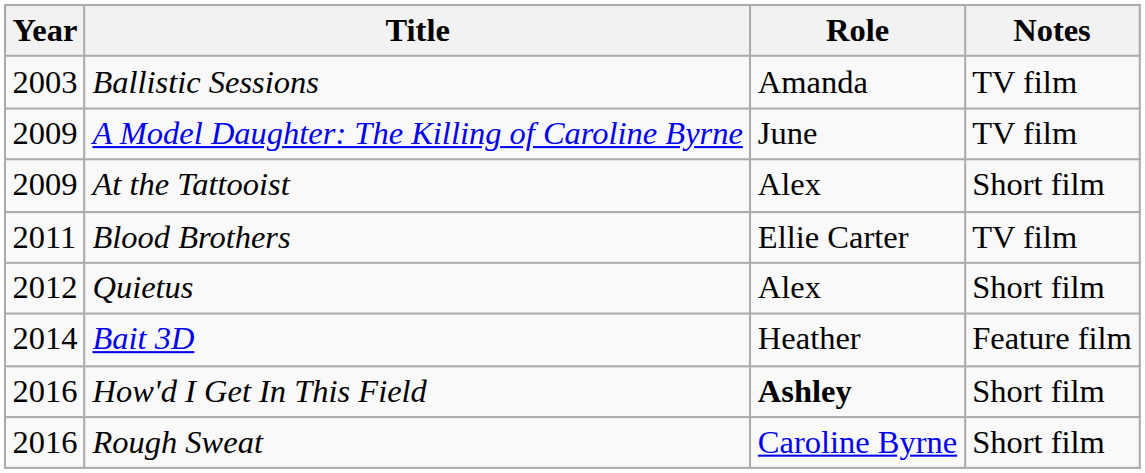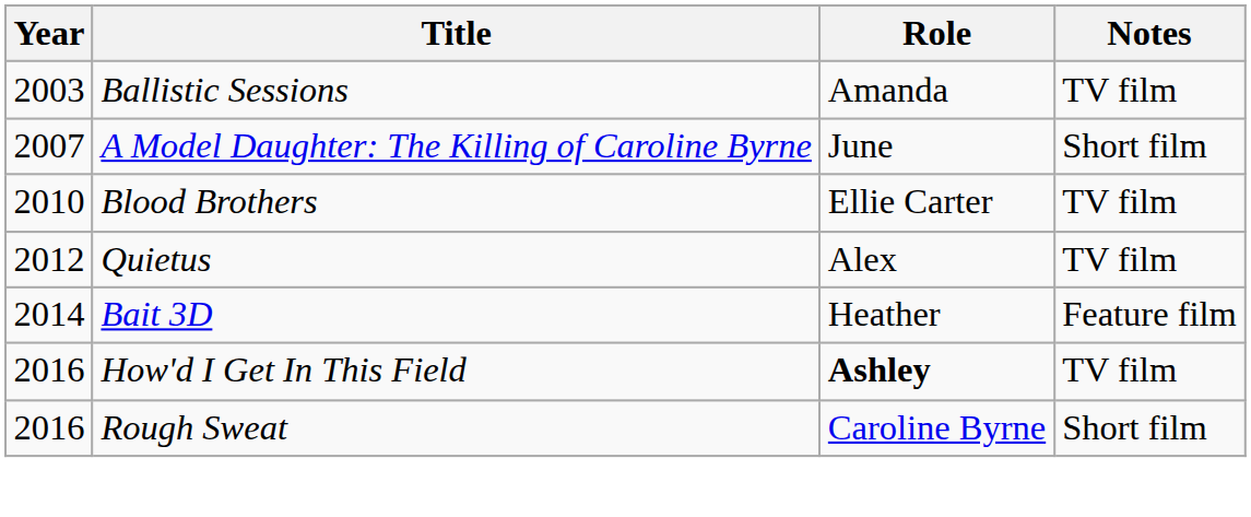A Model Daughter: The Killing of Caroline Byrne | Year: 2009 -> 2007
A Model Daughter: The Killing of Caroline Byrne | Notes: TV film -> Short film
- row: 2009 | At the Tattooist | Alex | Short film
Blood Brothers | Year: 2011 -> 2010
Quietus | Notes: Short film -> TV film
How'd I Get In This Field | Notes: Short film -> TV film
